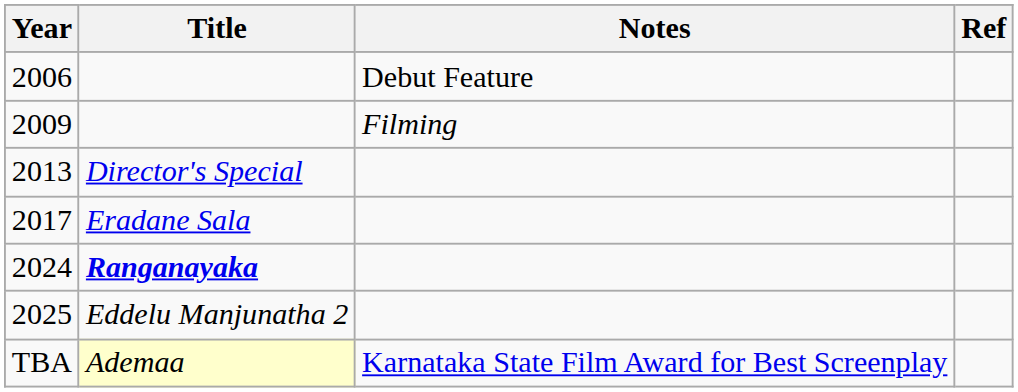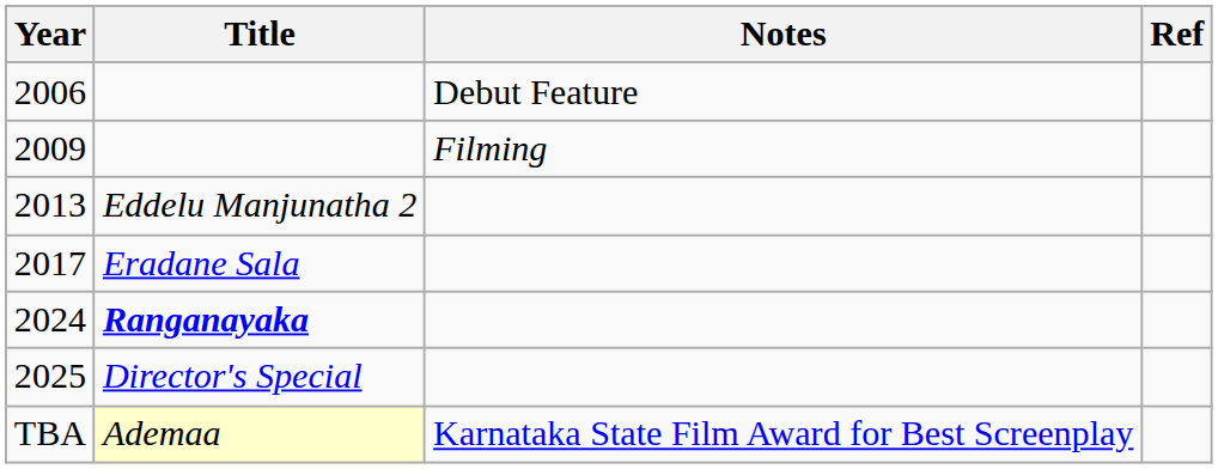2013 | Title: Director's Special -> Eddelu Manjunatha 2
2025 | Title: Eddelu Manjunatha 2 -> Director's Special
